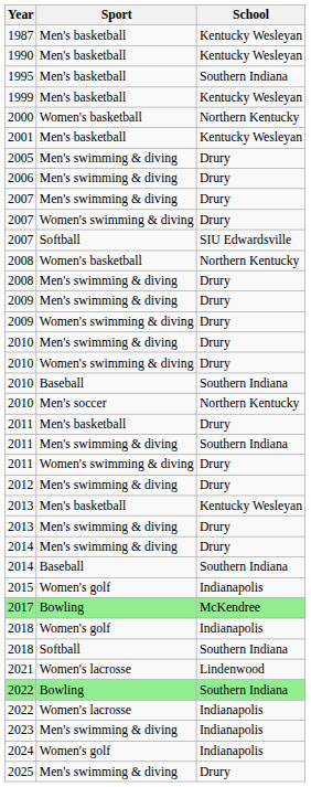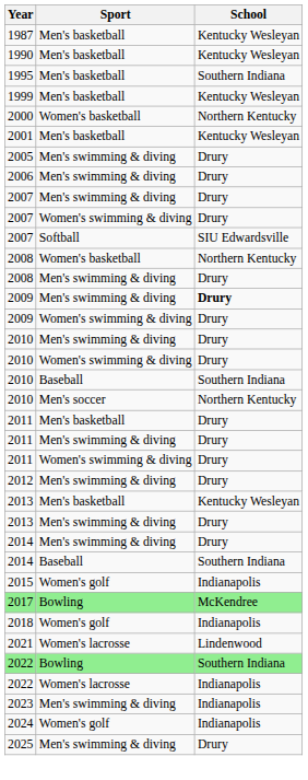2009 / Men's swimming & diving | School: normal -> bold
2011 / Men's swimming & diving | School: Southern Indiana -> Drury
- row: 2018 | Softball | Southern Indiana
